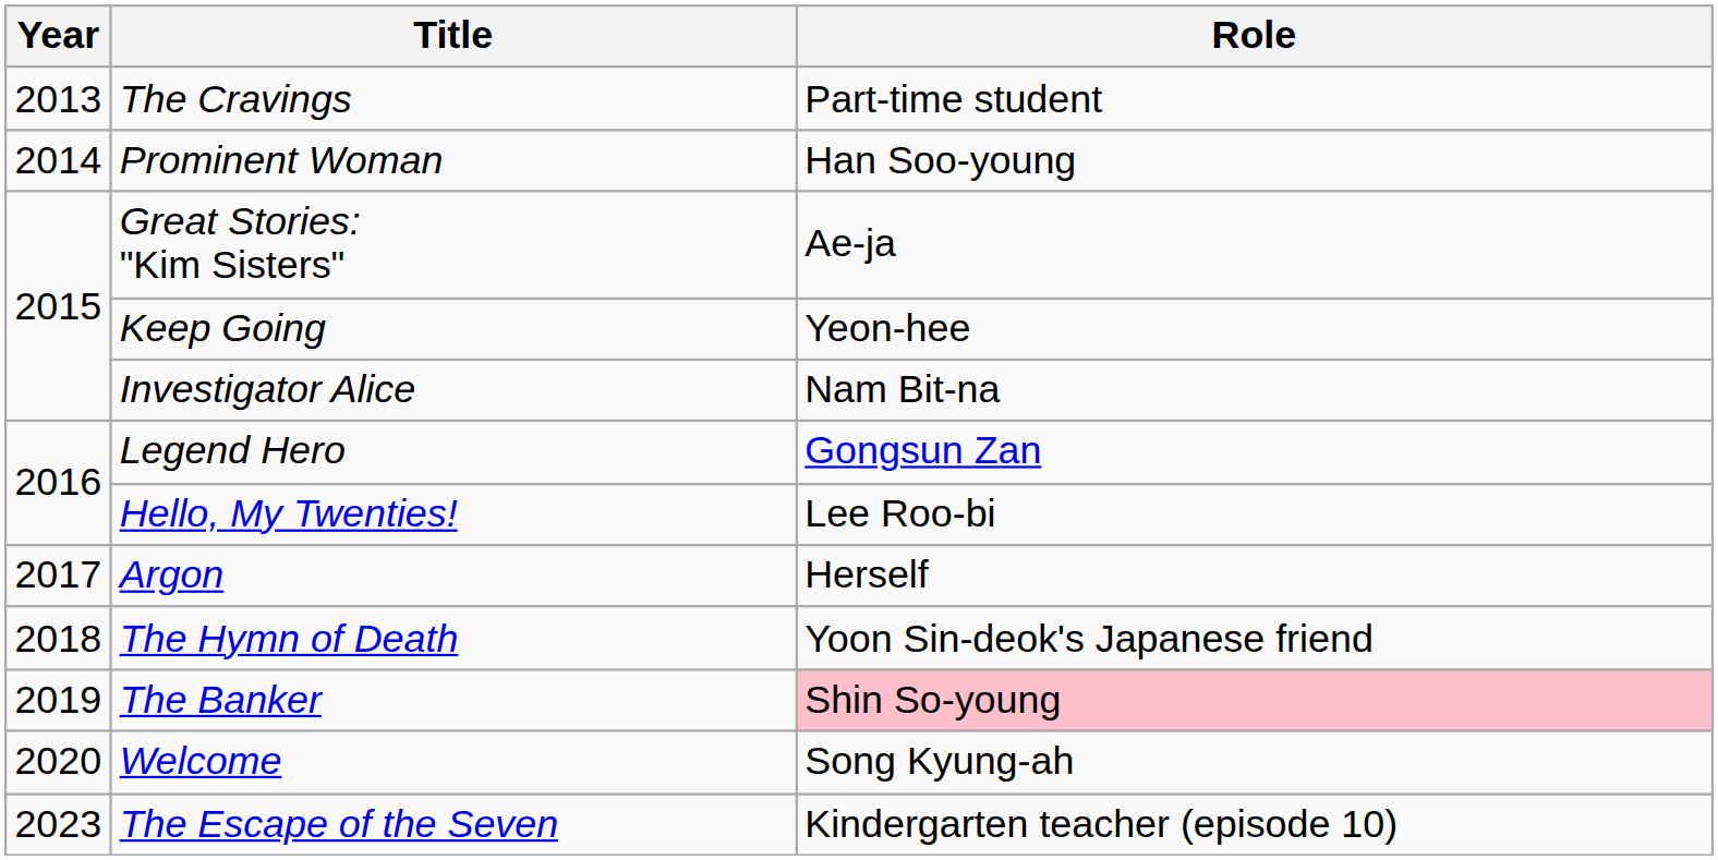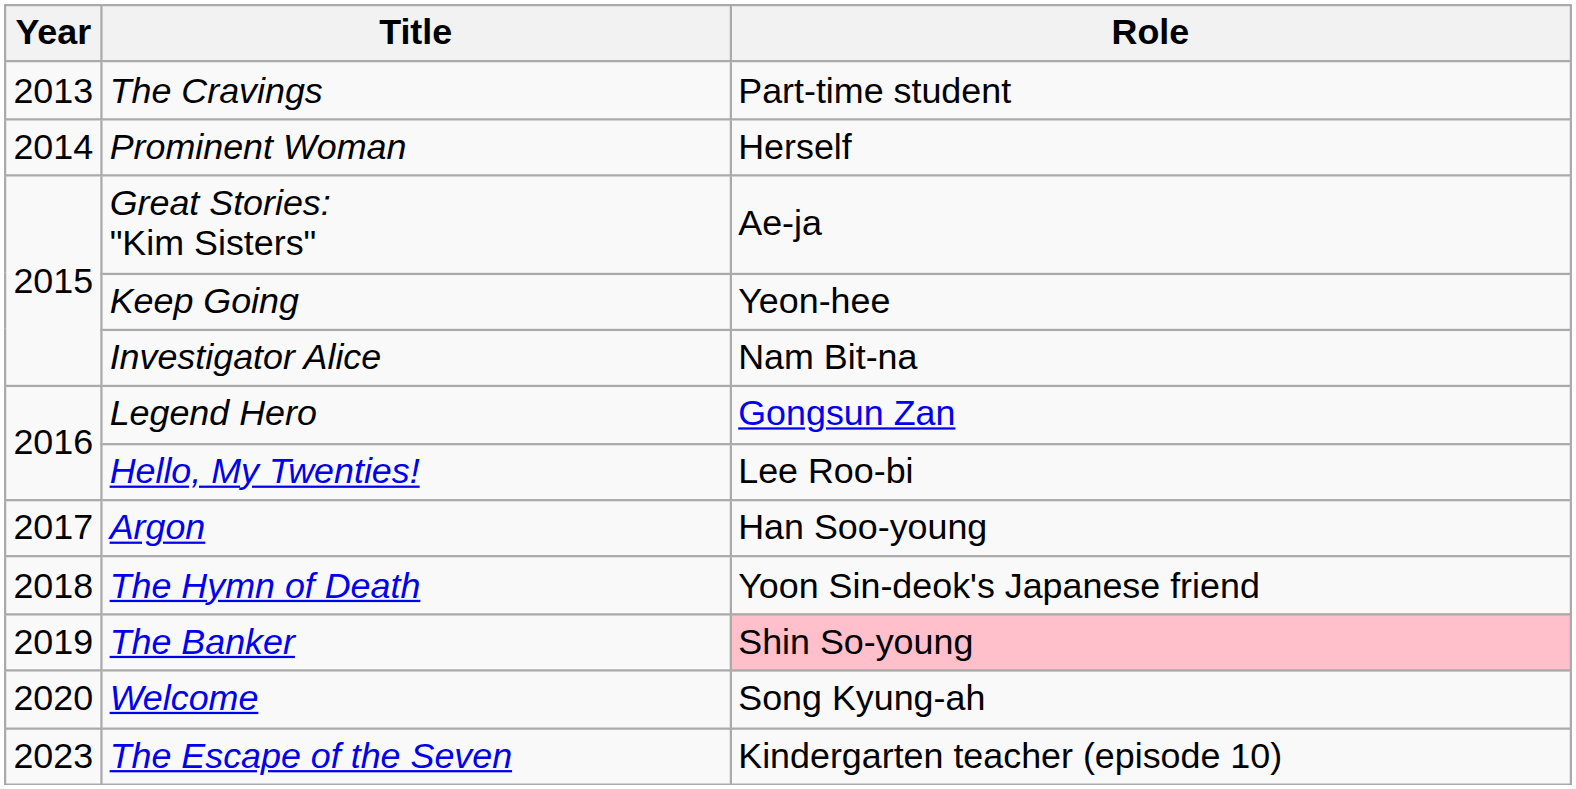Prominent Woman | Role: Han Soo-young -> Herself
Argon | Role: Herself -> Han Soo-young
